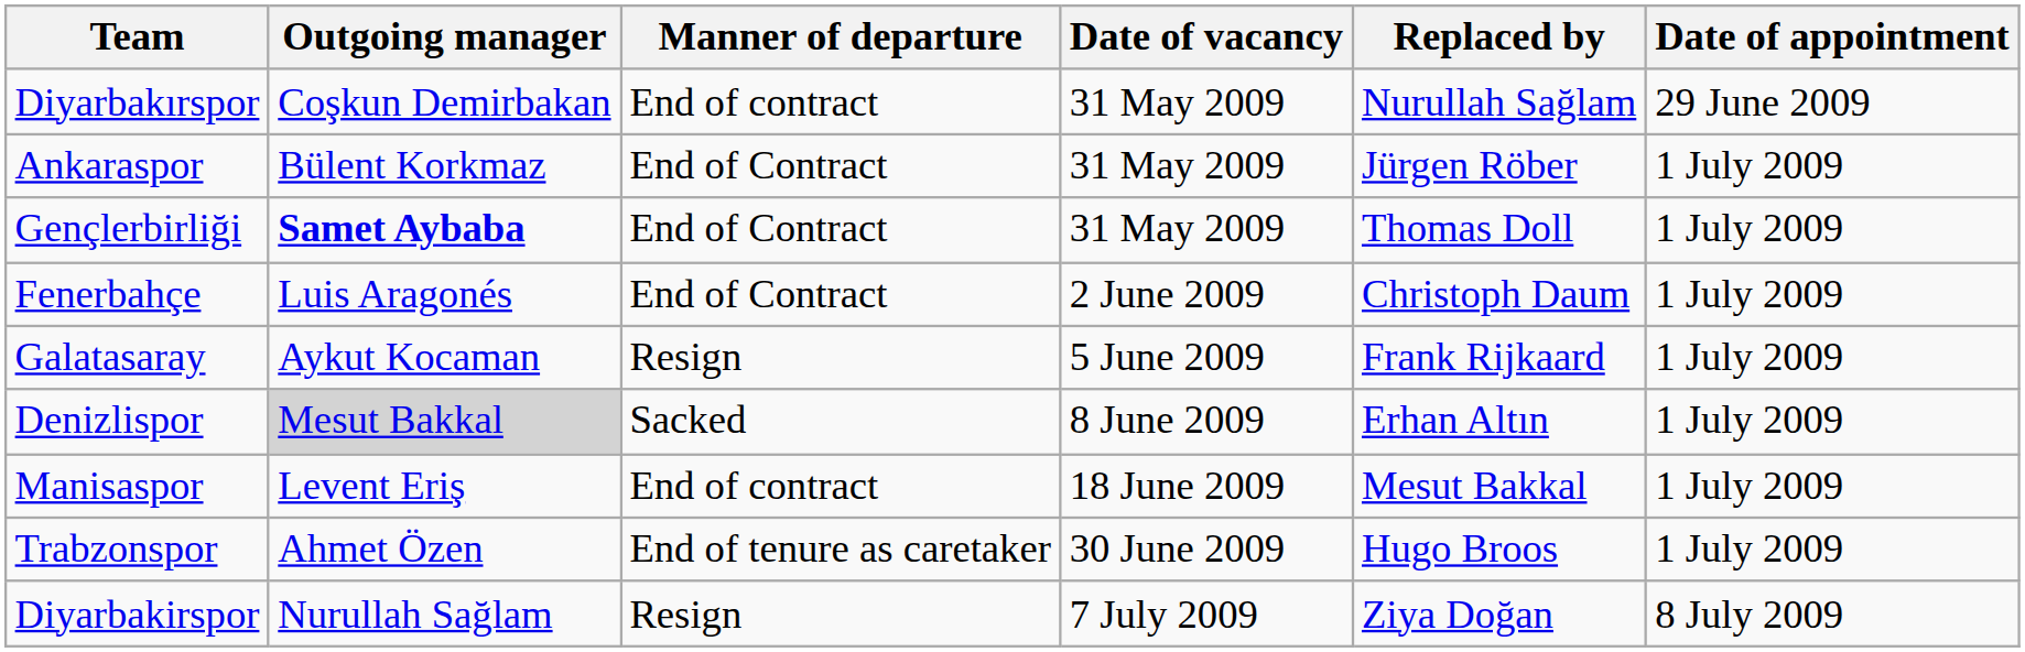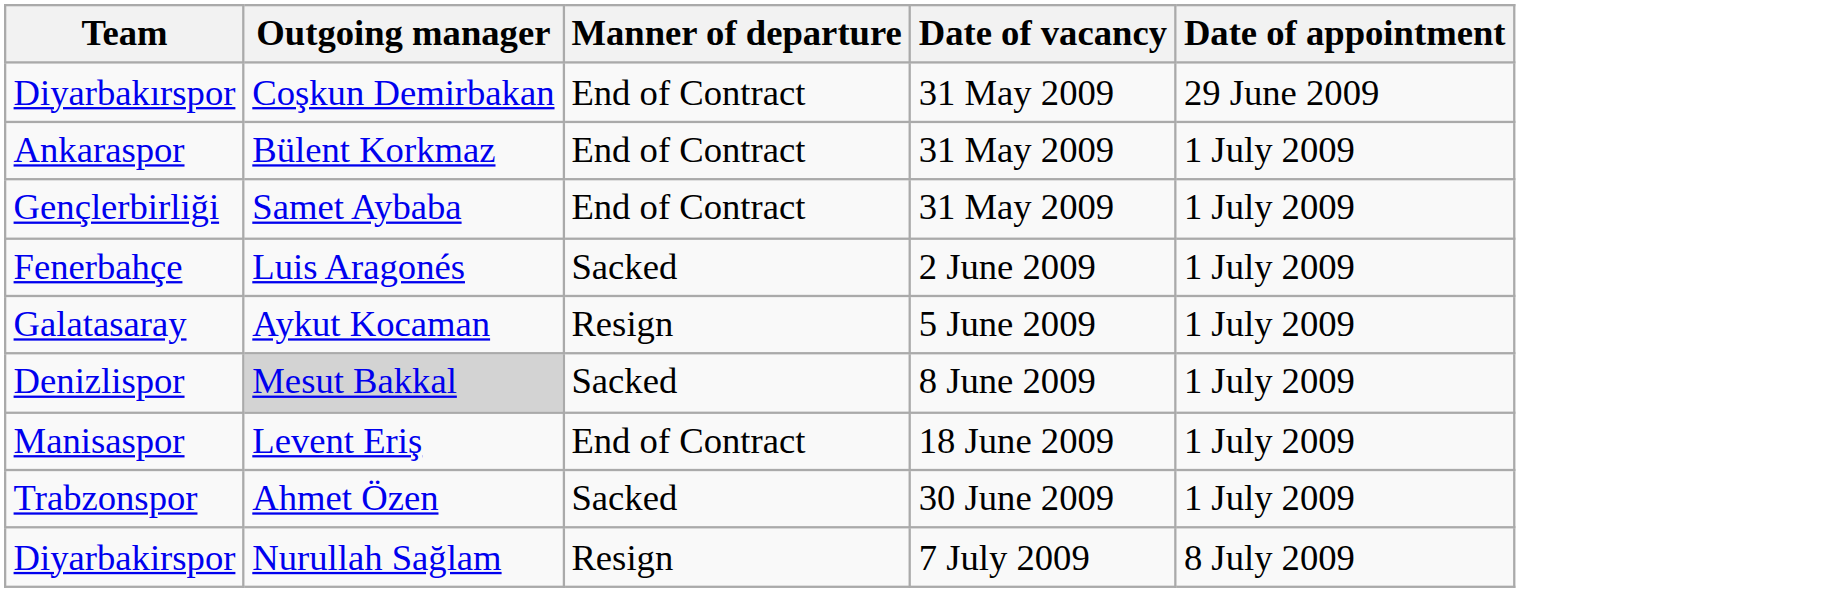- column: Replaced by | Nurullah Sağlam | Jürgen Röber | Thomas Doll | Christoph Daum | Frank Rijkaard | Erhan Altın | Mesut Bakkal | Hugo Broos | Ziya Doğan
Diyarbakırspor | Manner of departure: End of contract -> End of Contract
Gençlerbirliği | Outgoing manager: bold -> normal
Fenerbahçe | Manner of departure: End of Contract -> Sacked
Manisaspor | Manner of departure: End of contract -> End of Contract
Trabzonspor | Manner of departure: End of tenure as caretaker -> Sacked
